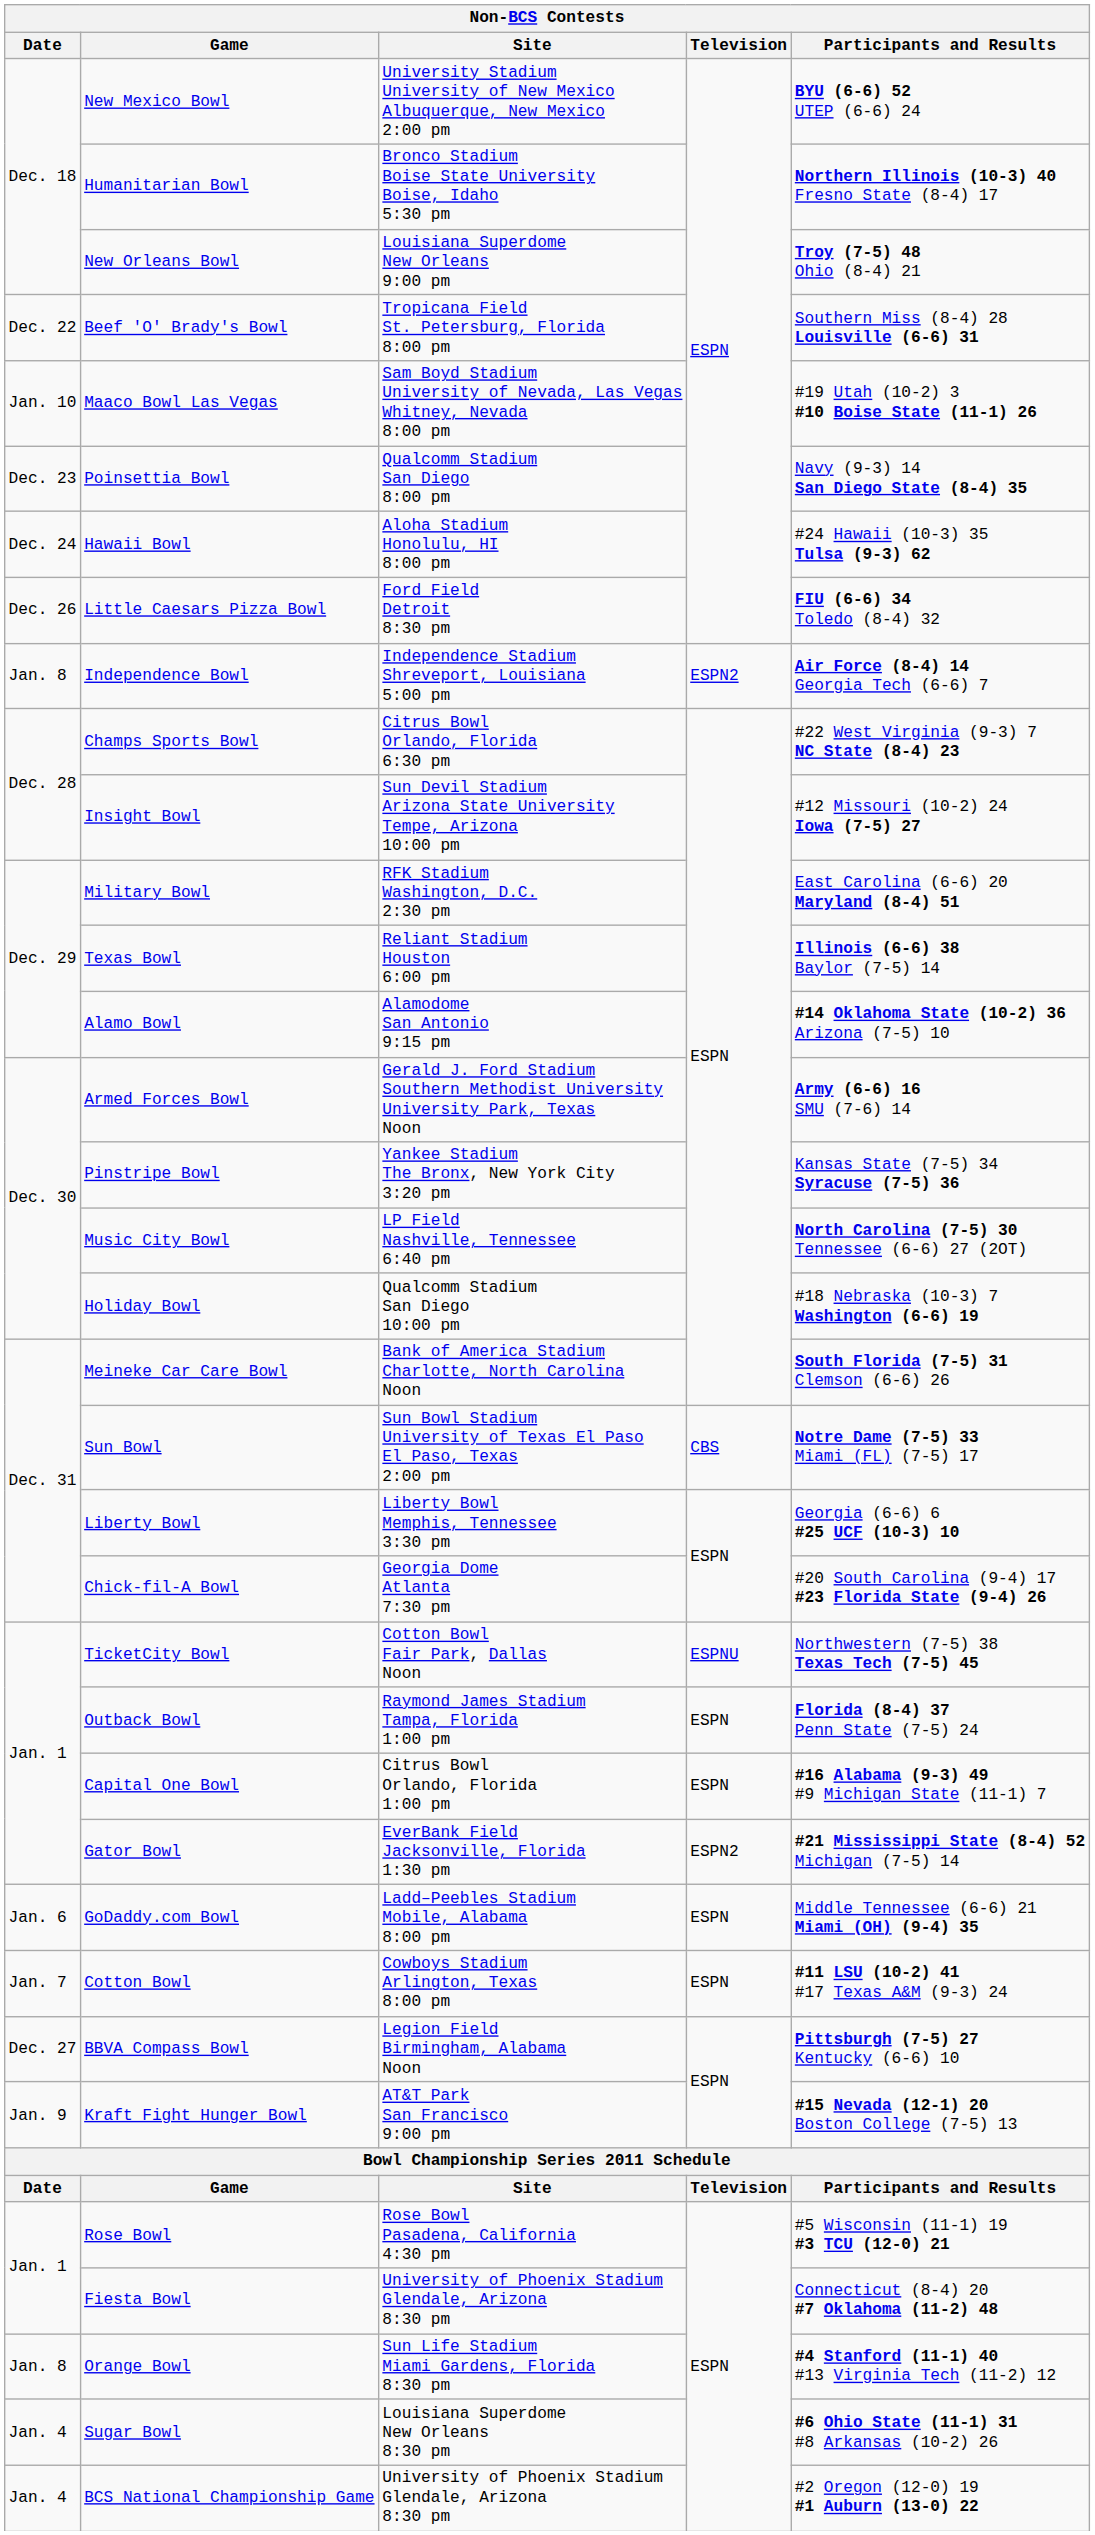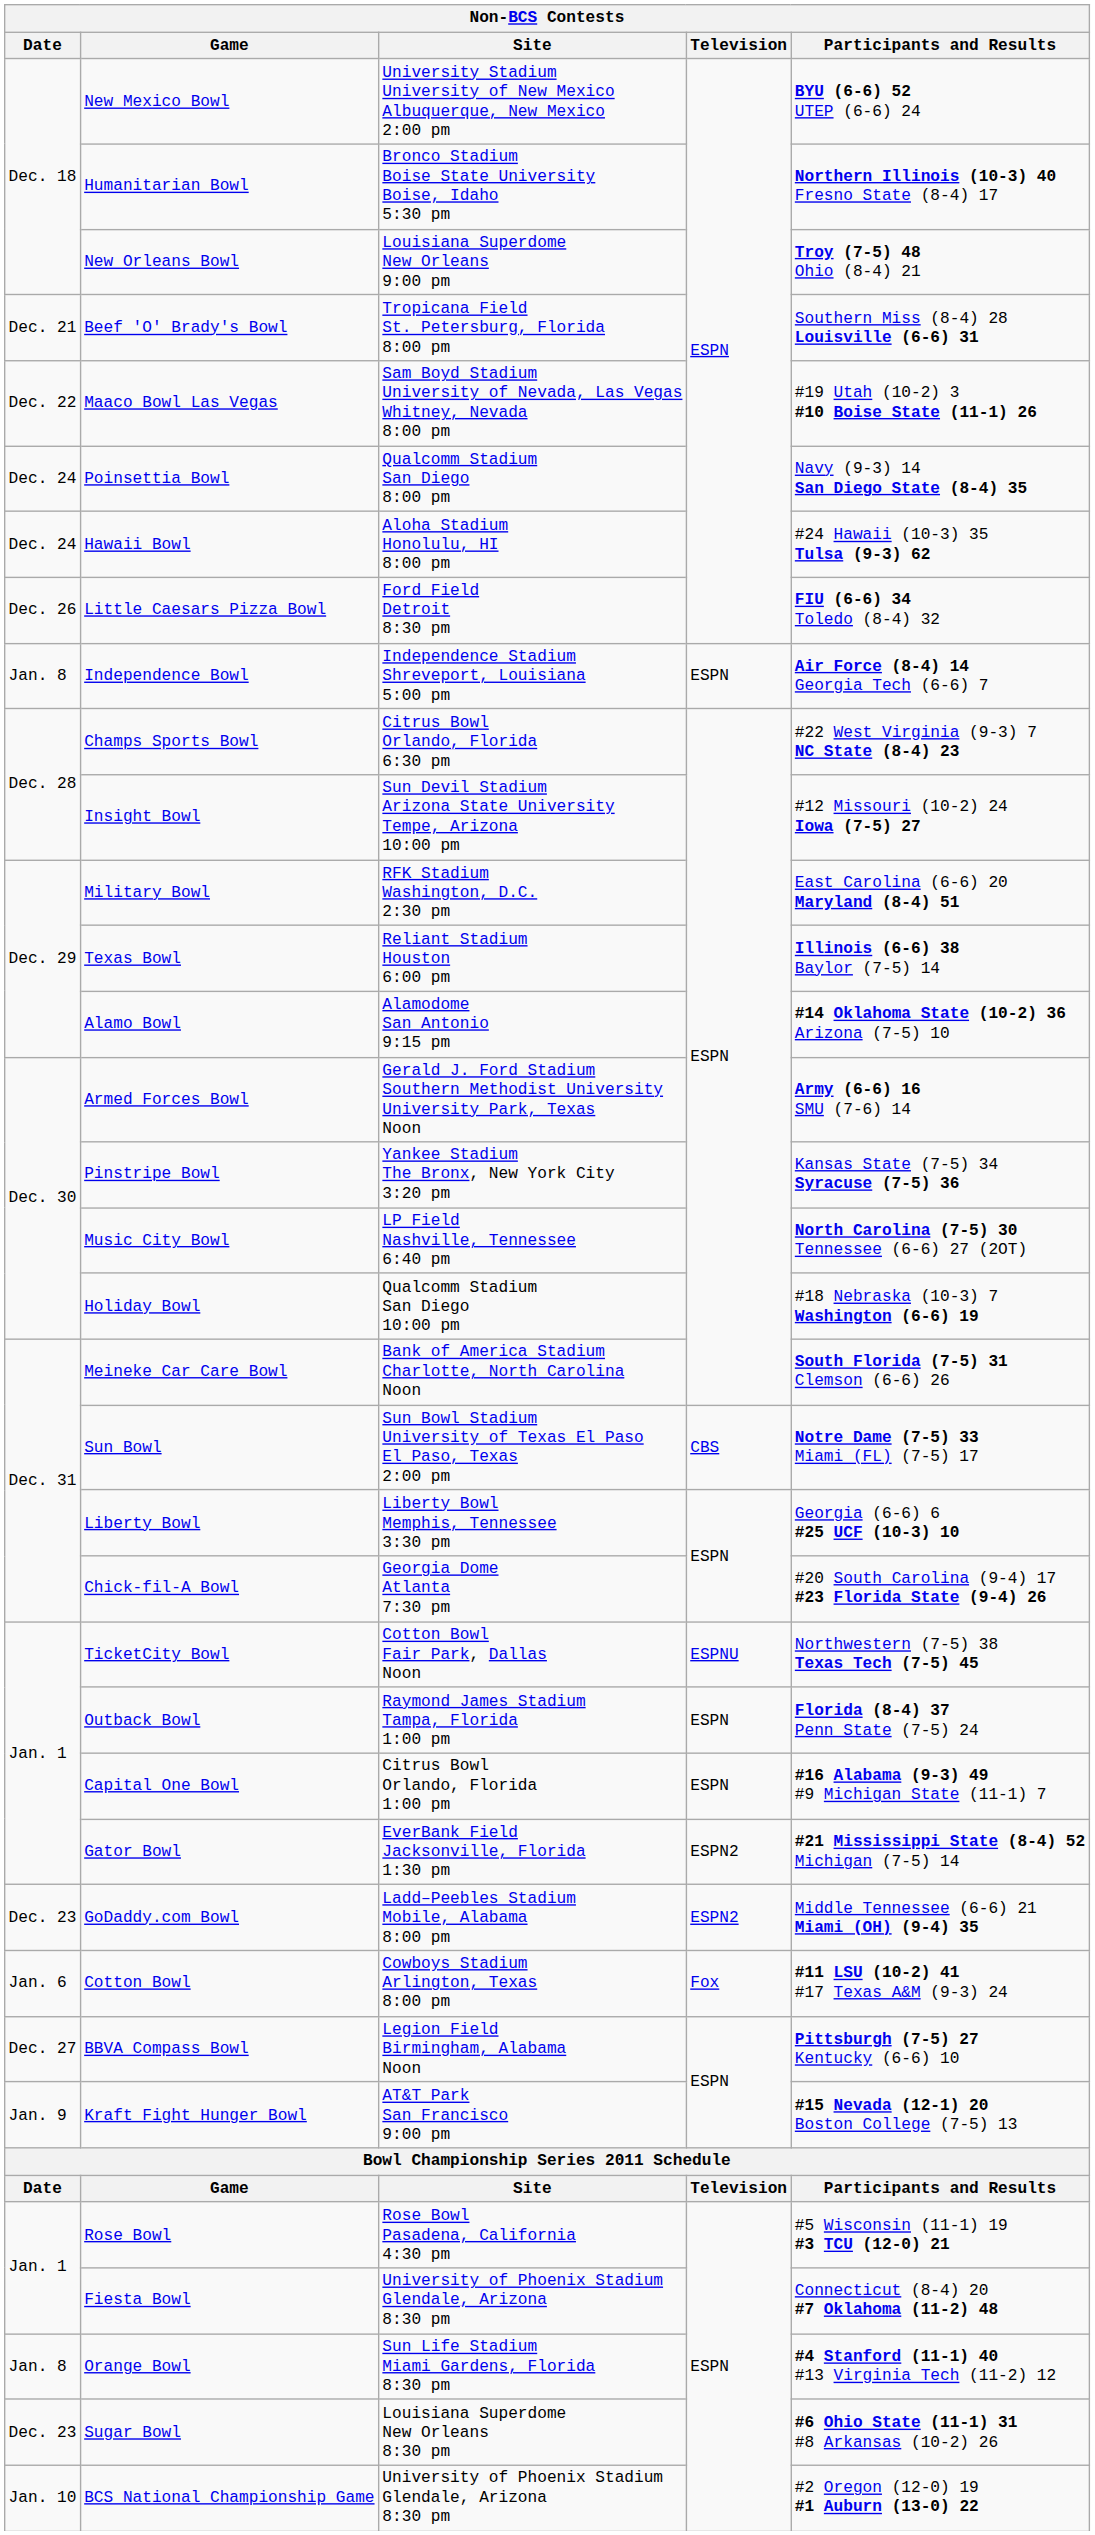Beef 'O' Brady's Bowl | Date: Dec. 22 -> Dec. 21
Maaco Bowl Las Vegas | Date: Jan. 10 -> Dec. 22
Poinsettia Bowl | Date: Dec. 23 -> Dec. 24
Independence Bowl | Television: ESPN2 -> ESPN
GoDaddy.com Bowl | Date: Jan. 6 -> Dec. 23
GoDaddy.com Bowl | Television: ESPN -> ESPN2
Cotton Bowl | Date: Jan. 7 -> Jan. 6
Cotton Bowl | Television: ESPN -> Fox
Sugar Bowl | Date: Jan. 4 -> Dec. 23
BCS National Championship Game | Date: Jan. 4 -> Jan. 10
